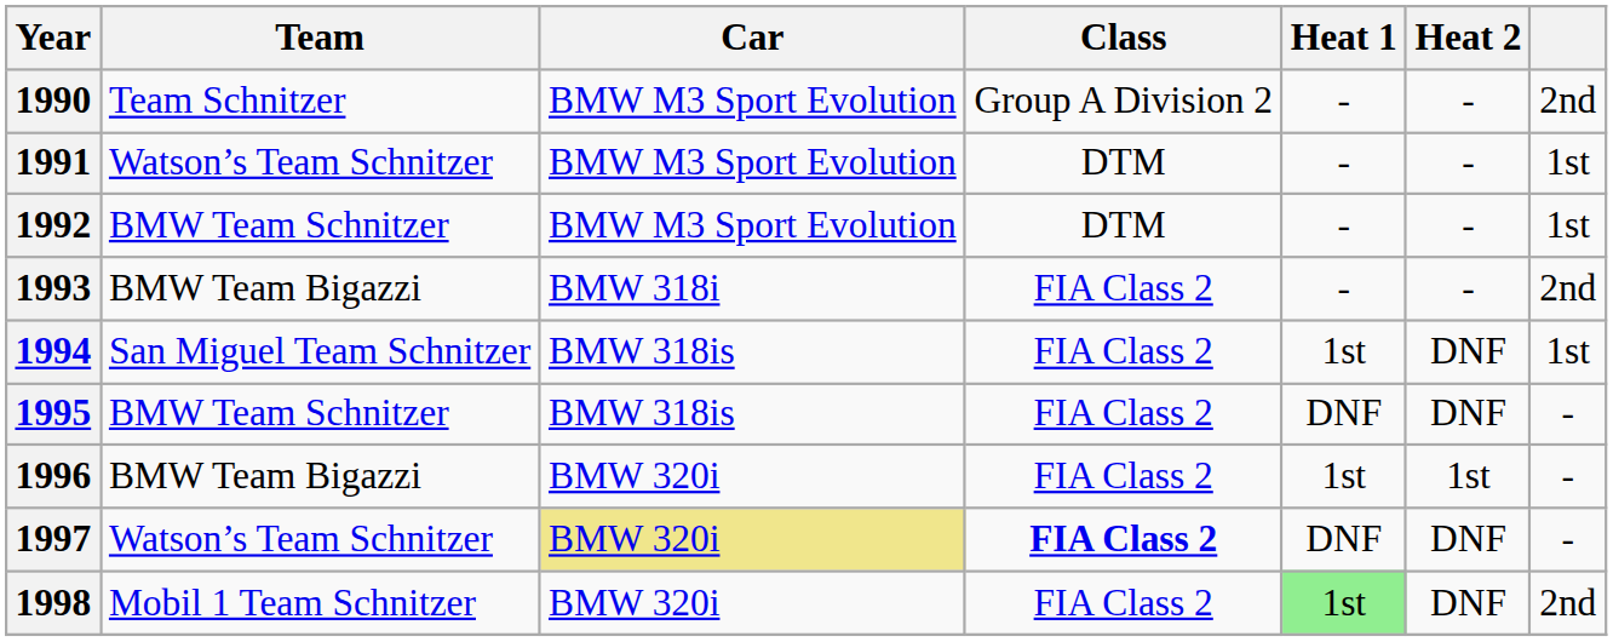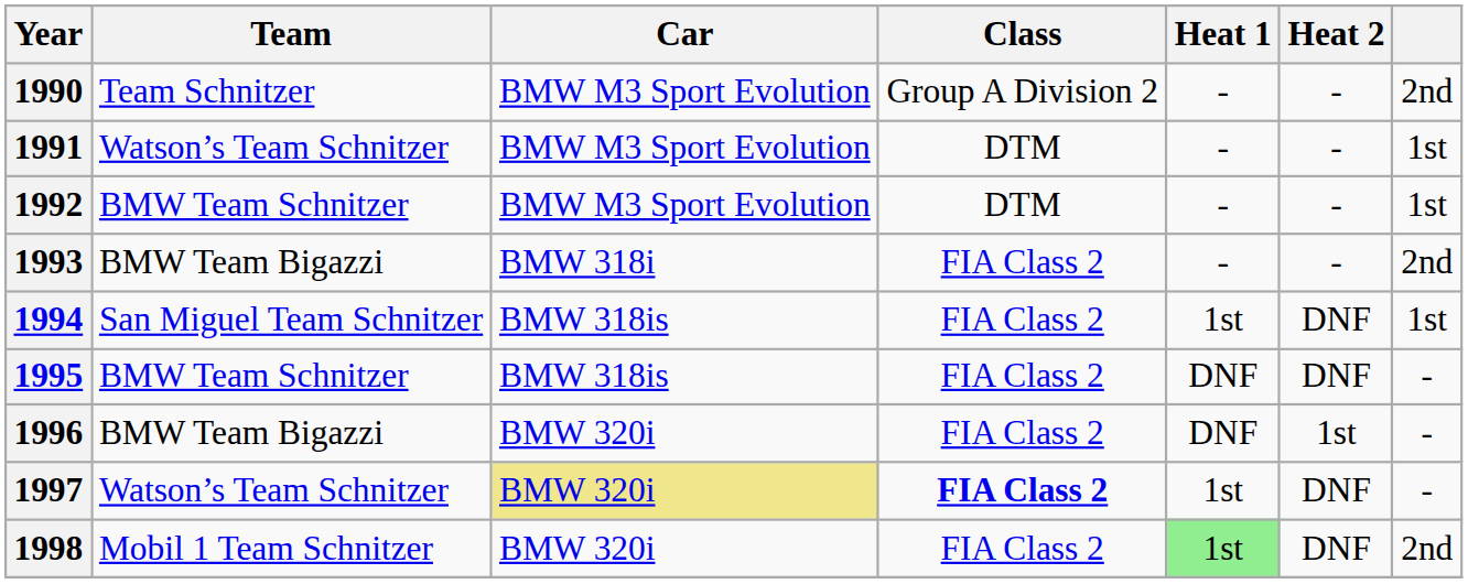1996 | Heat 1: 1st -> DNF
1997 | Heat 1: DNF -> 1st
